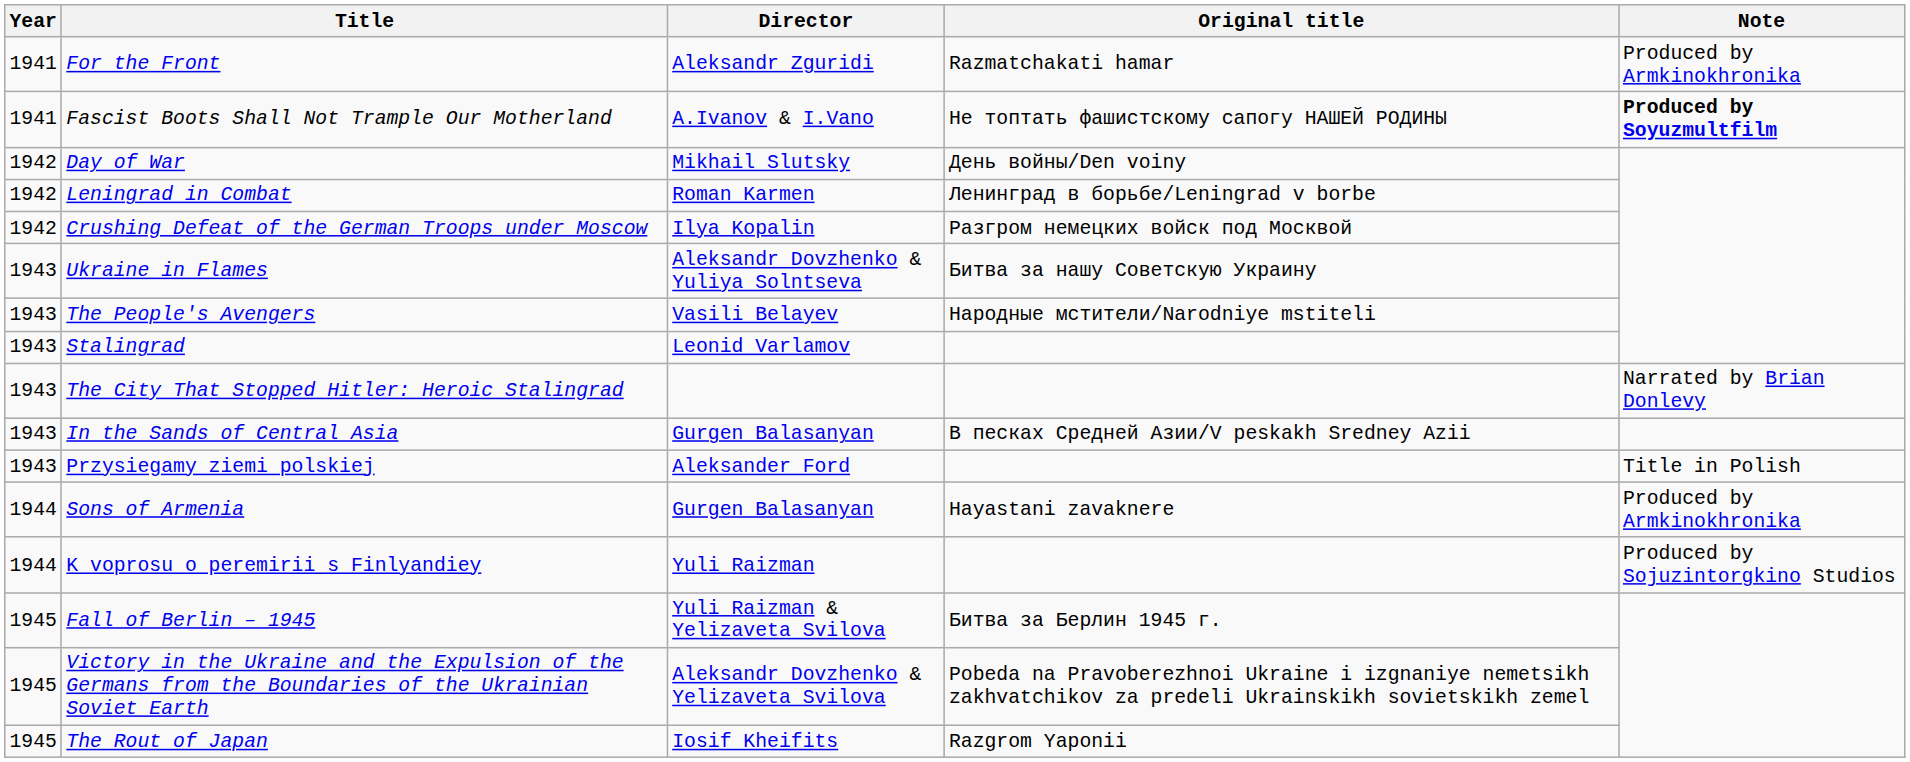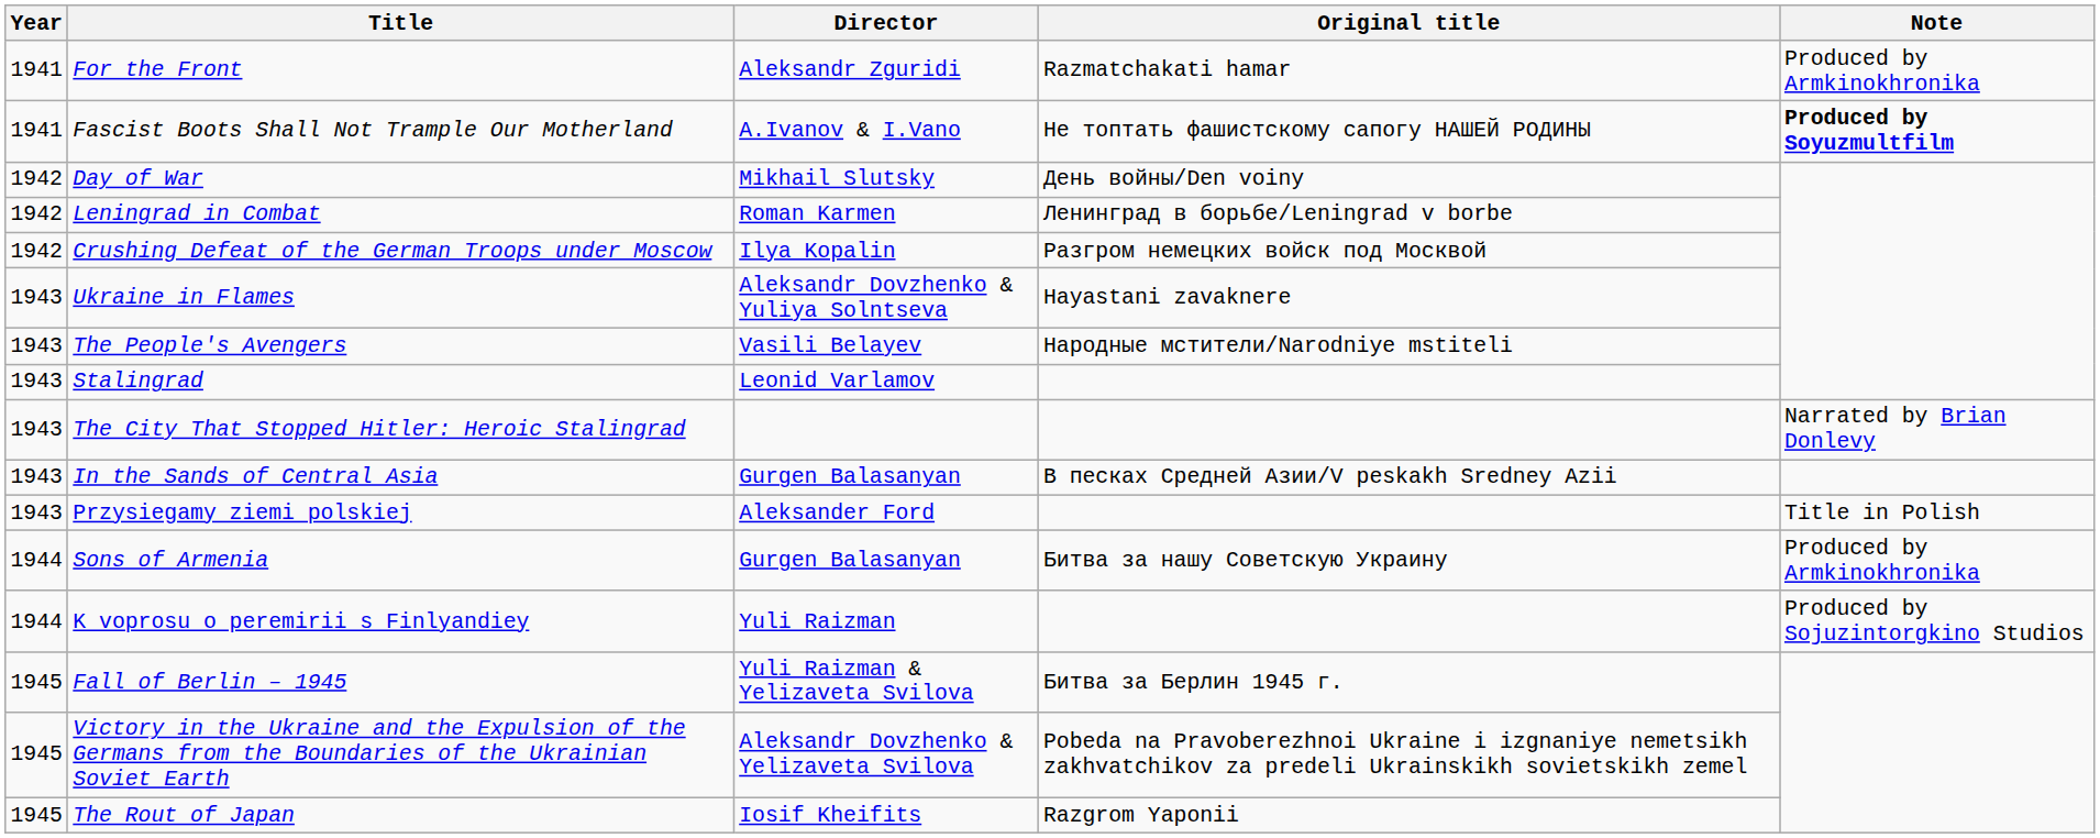Ukraine in Flames | Original title: Битва за нашу Советскую Украину -> Hayastani zavaknere
Sons of Armenia | Original title: Hayastani zavaknere -> Битва за нашу Советскую Украину
